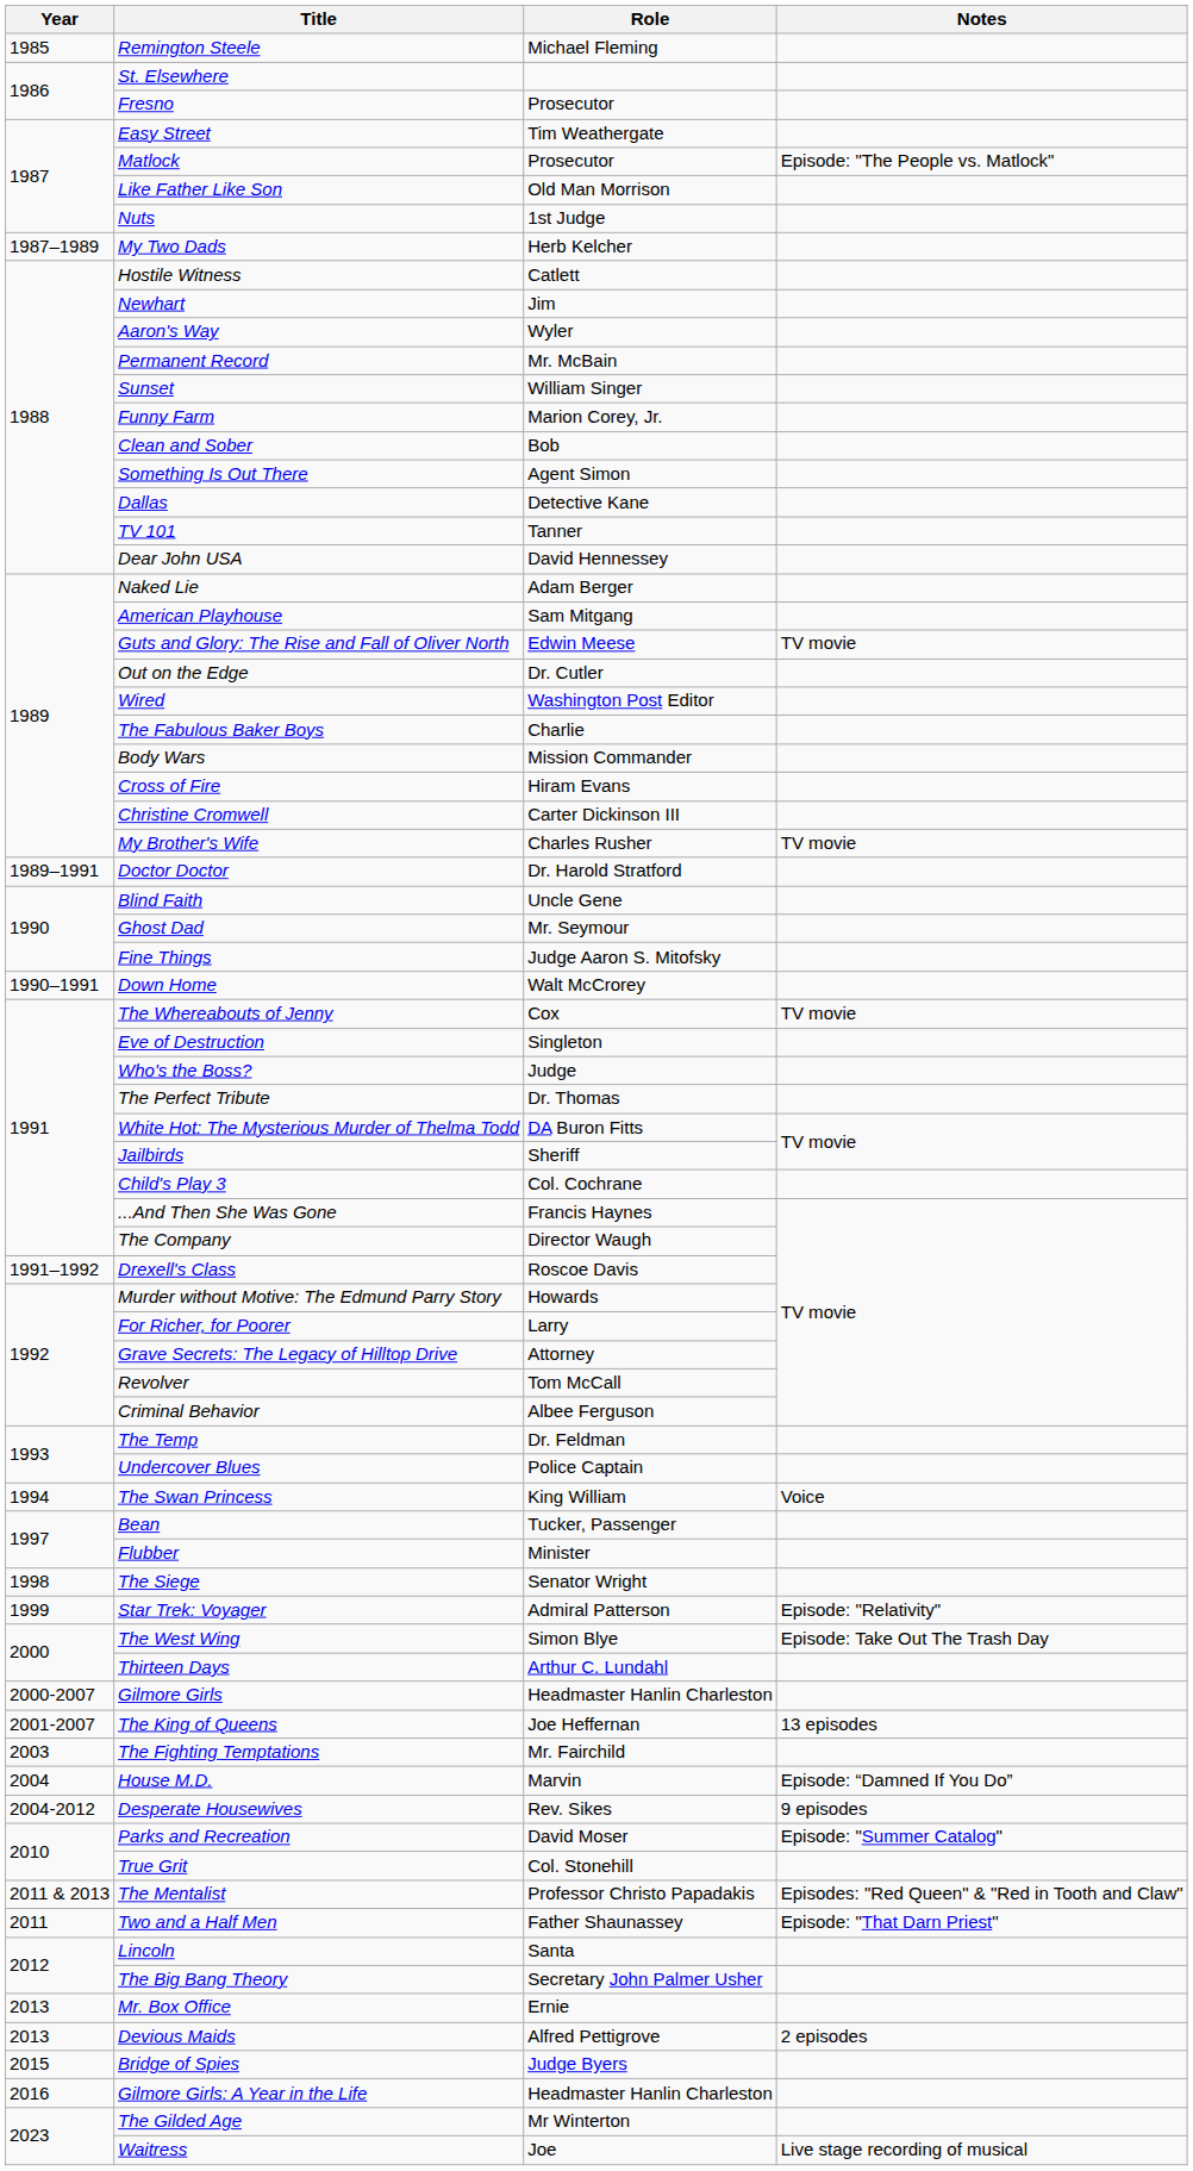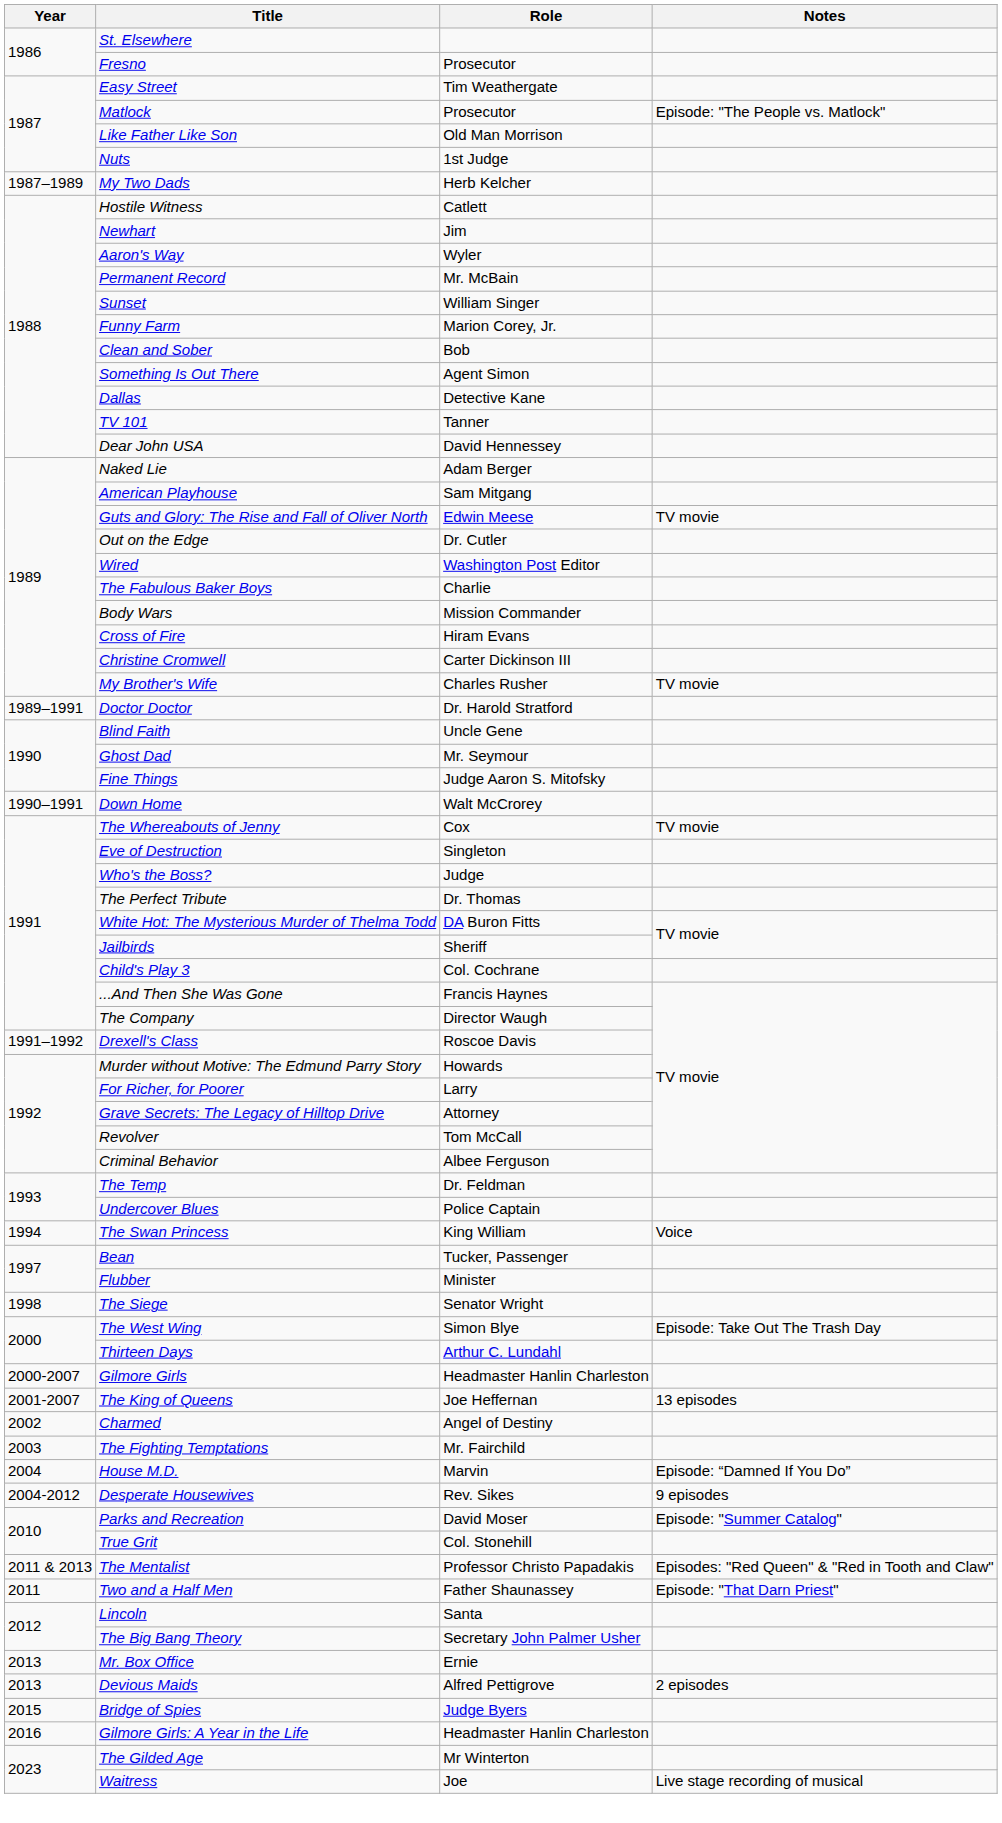- row: 1985 | Remington Steele | Michael Fleming
- row: 1999 | Star Trek: Voyager | Admiral Patterson | Episode: "Relativity"
+ row: 2002 | Charmed | Angel of Destiny
